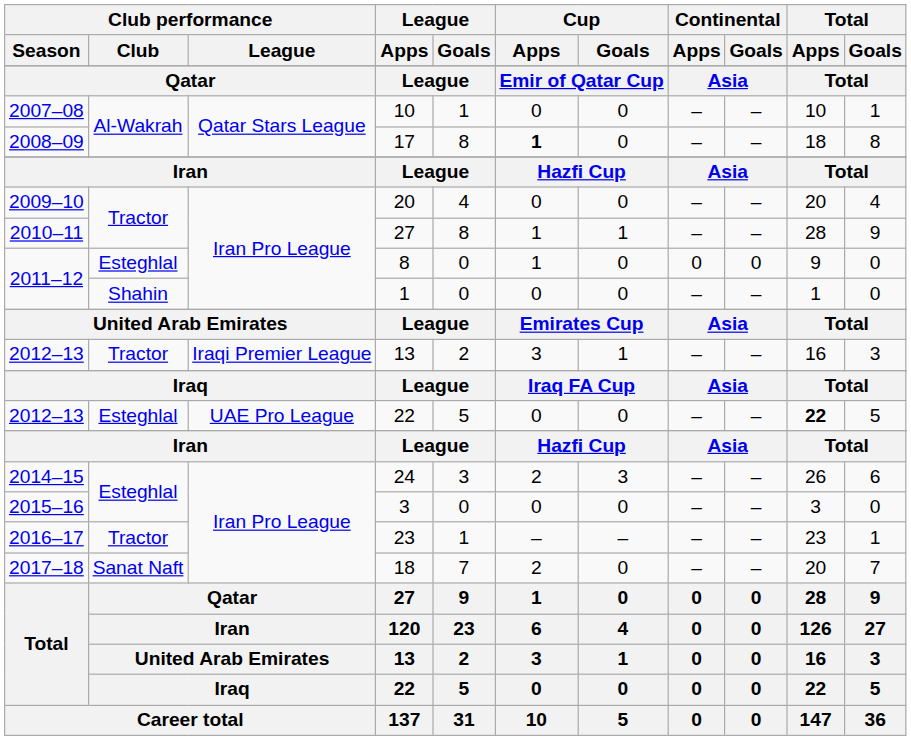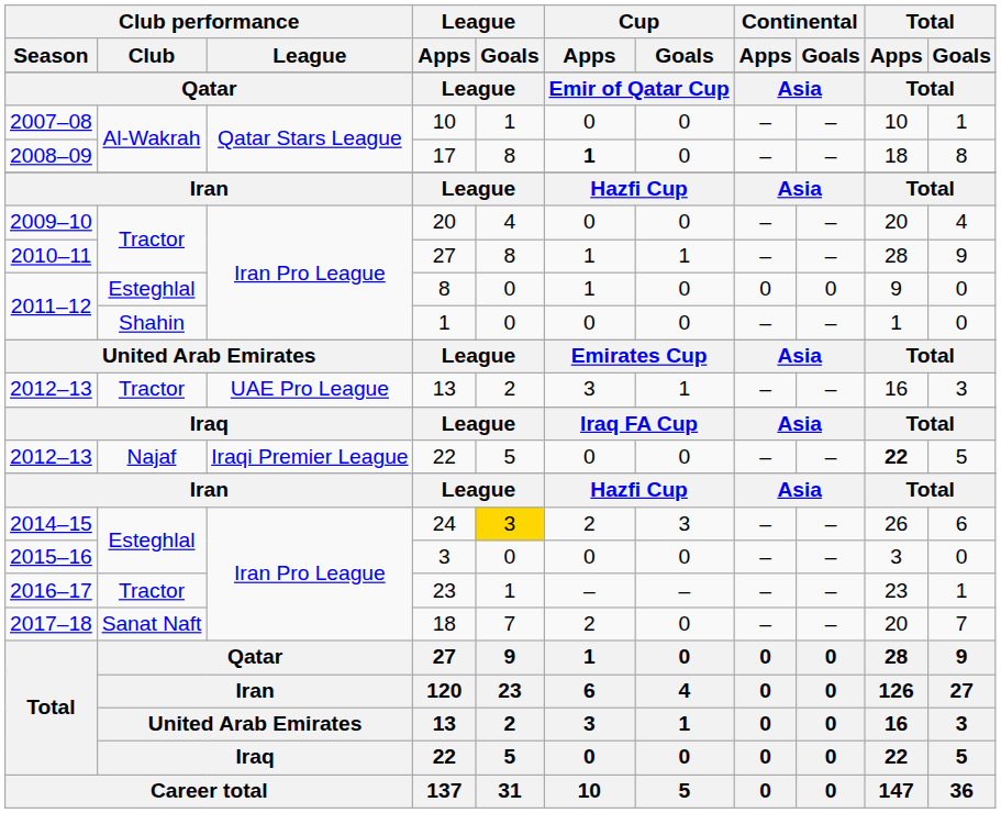2012–13 / 13 | Club performance / League: Iraqi Premier League -> UAE Pro League
2012–13 / 22 | Club performance / Club: Esteghlal -> Najaf
2012–13 / 22 | Club performance / League: UAE Pro League -> Iraqi Premier League
24 | League / Goals: no background -> gold background
